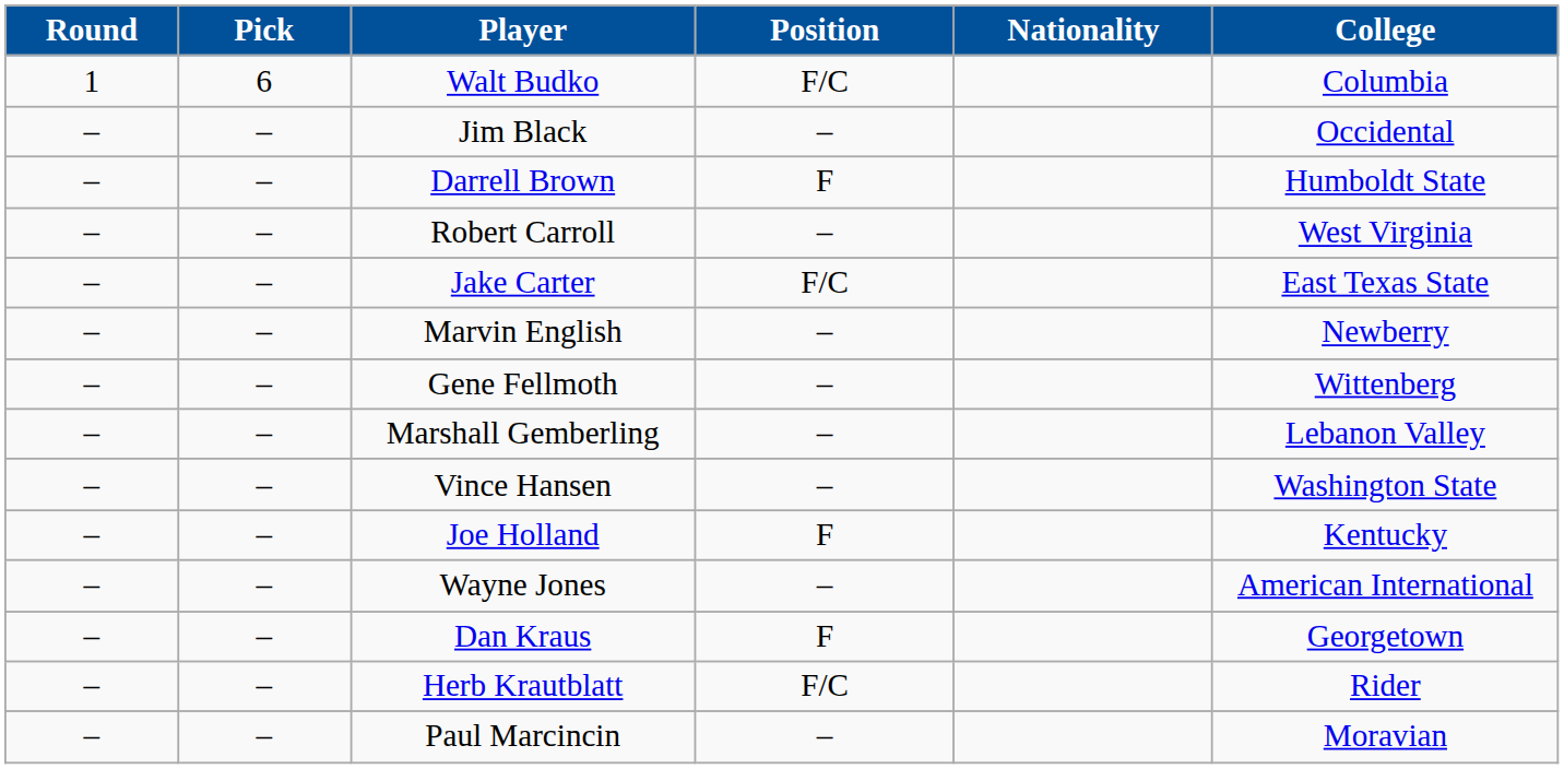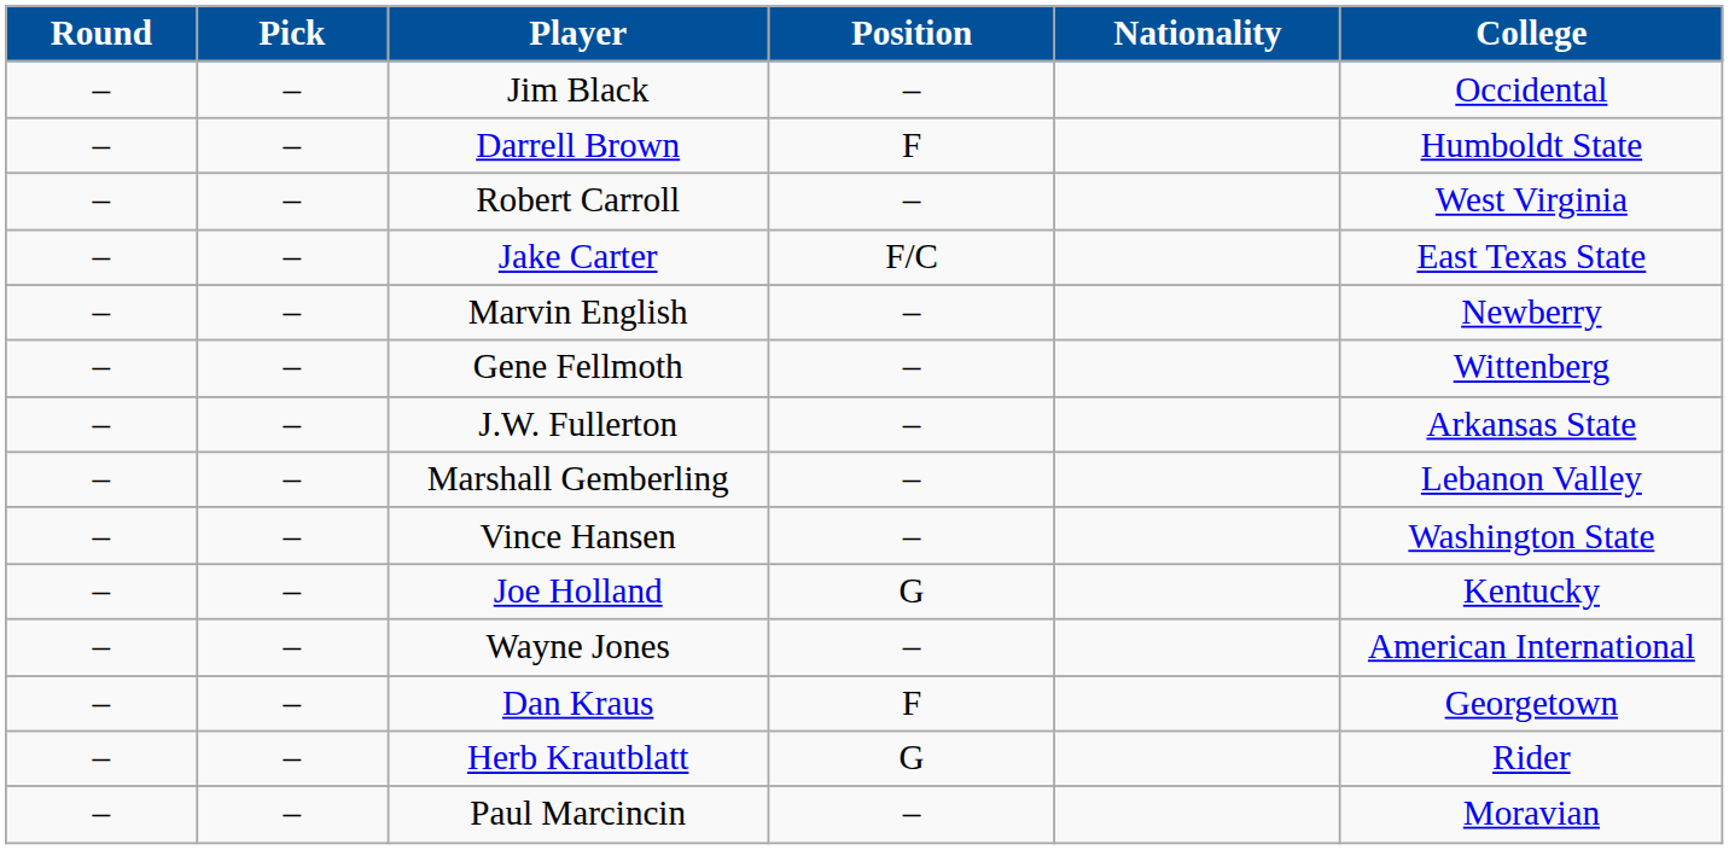- row: 1 | 6 | Walt Budko | F/C | Columbia
+ row: – | – | J.W. Fullerton | – | Arkansas State
Joe Holland | Position: F -> G
Herb Krautblatt | Position: F/C -> G
